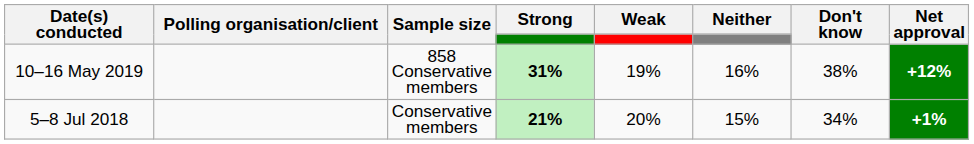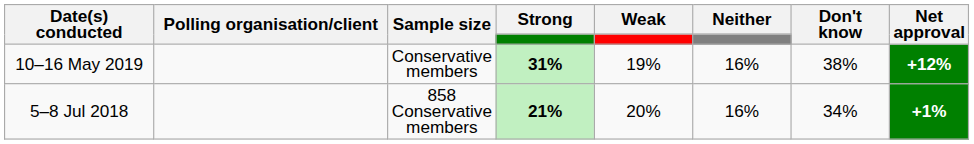10–16 May 2019 | Sample size: 858 Conservative members -> Conservative members
5–8 Jul 2018 | Sample size: Conservative members -> 858 Conservative members
5–8 Jul 2018 | Neither: 15% -> 16%
